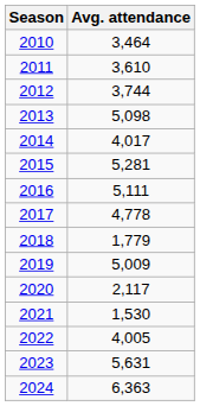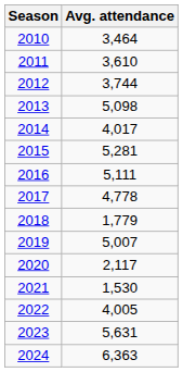2019 | Avg. attendance: 5,009 -> 5,007
